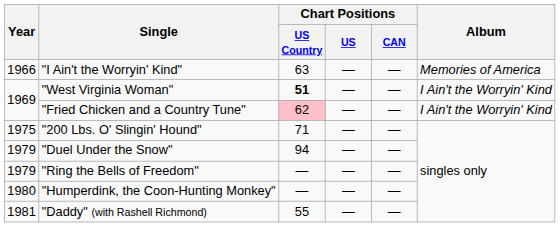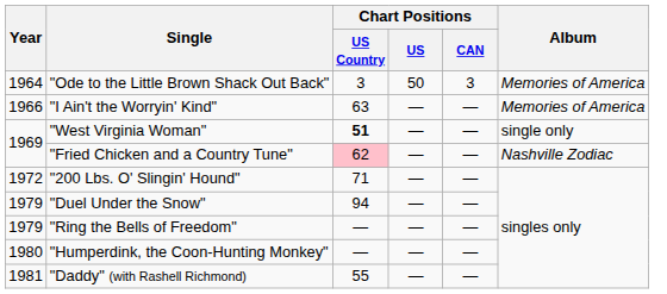+ row: 1964 | "Ode to the Little Brown Shack Out Back" | 3 | 50 | 3 | Memories of America
"West Virginia Woman" | Album: I Ain't the Worryin' Kind -> single only
"Fried Chicken and a Country Tune" | Album: I Ain't the Worryin' Kind -> Nashville Zodiac
"200 Lbs. O' Slingin' Hound" | Year: 1975 -> 1972
